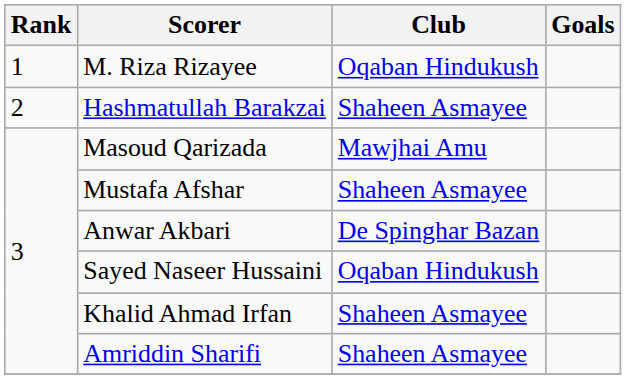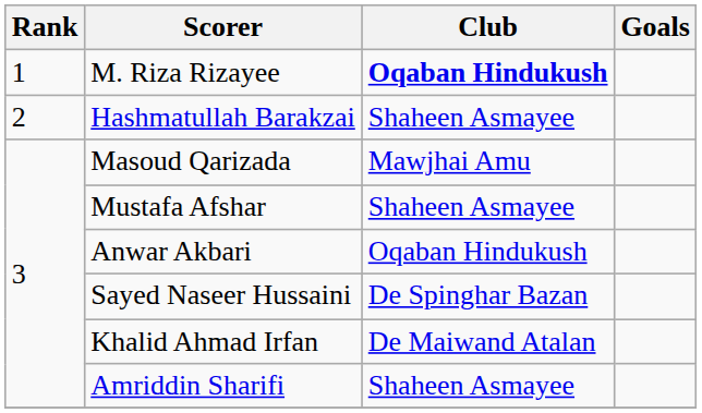M. Riza Rizayee | Club: normal -> bold
Anwar Akbari | Club: De Spinghar Bazan -> Oqaban Hindukush
Sayed Naseer Hussaini | Club: Oqaban Hindukush -> De Spinghar Bazan
Khalid Ahmad Irfan | Club: Shaheen Asmayee -> De Maiwand Atalan
